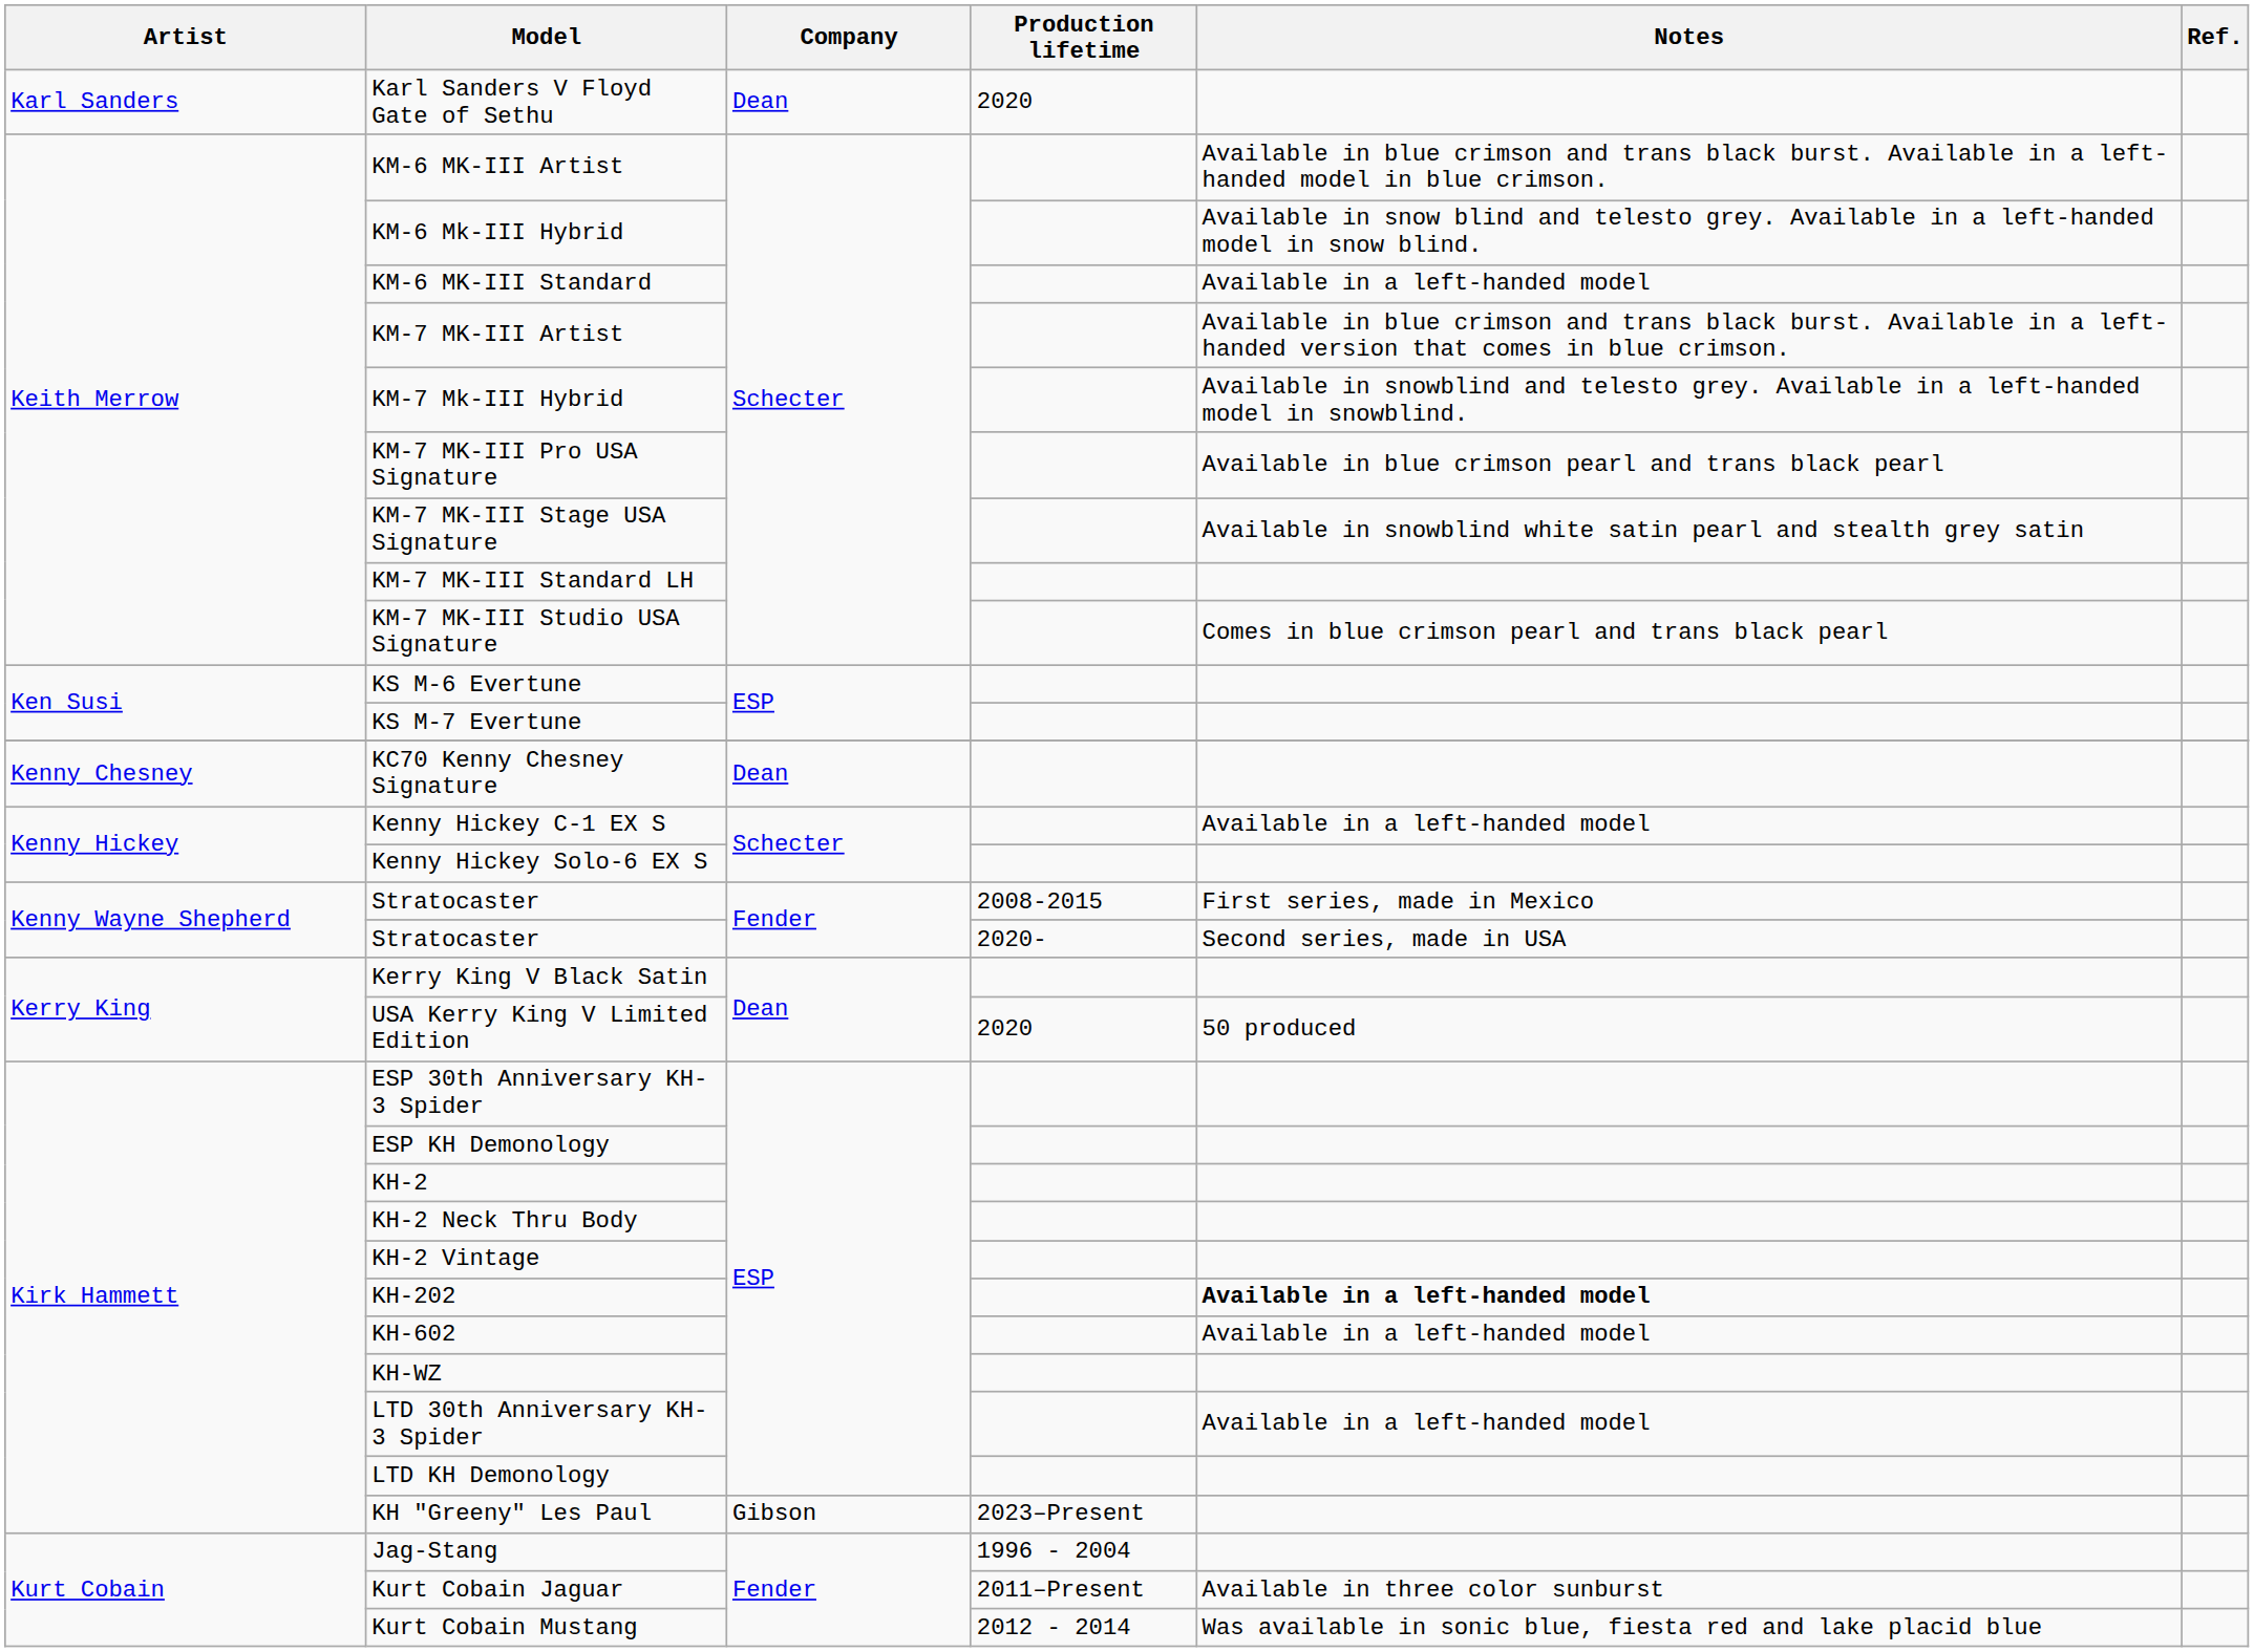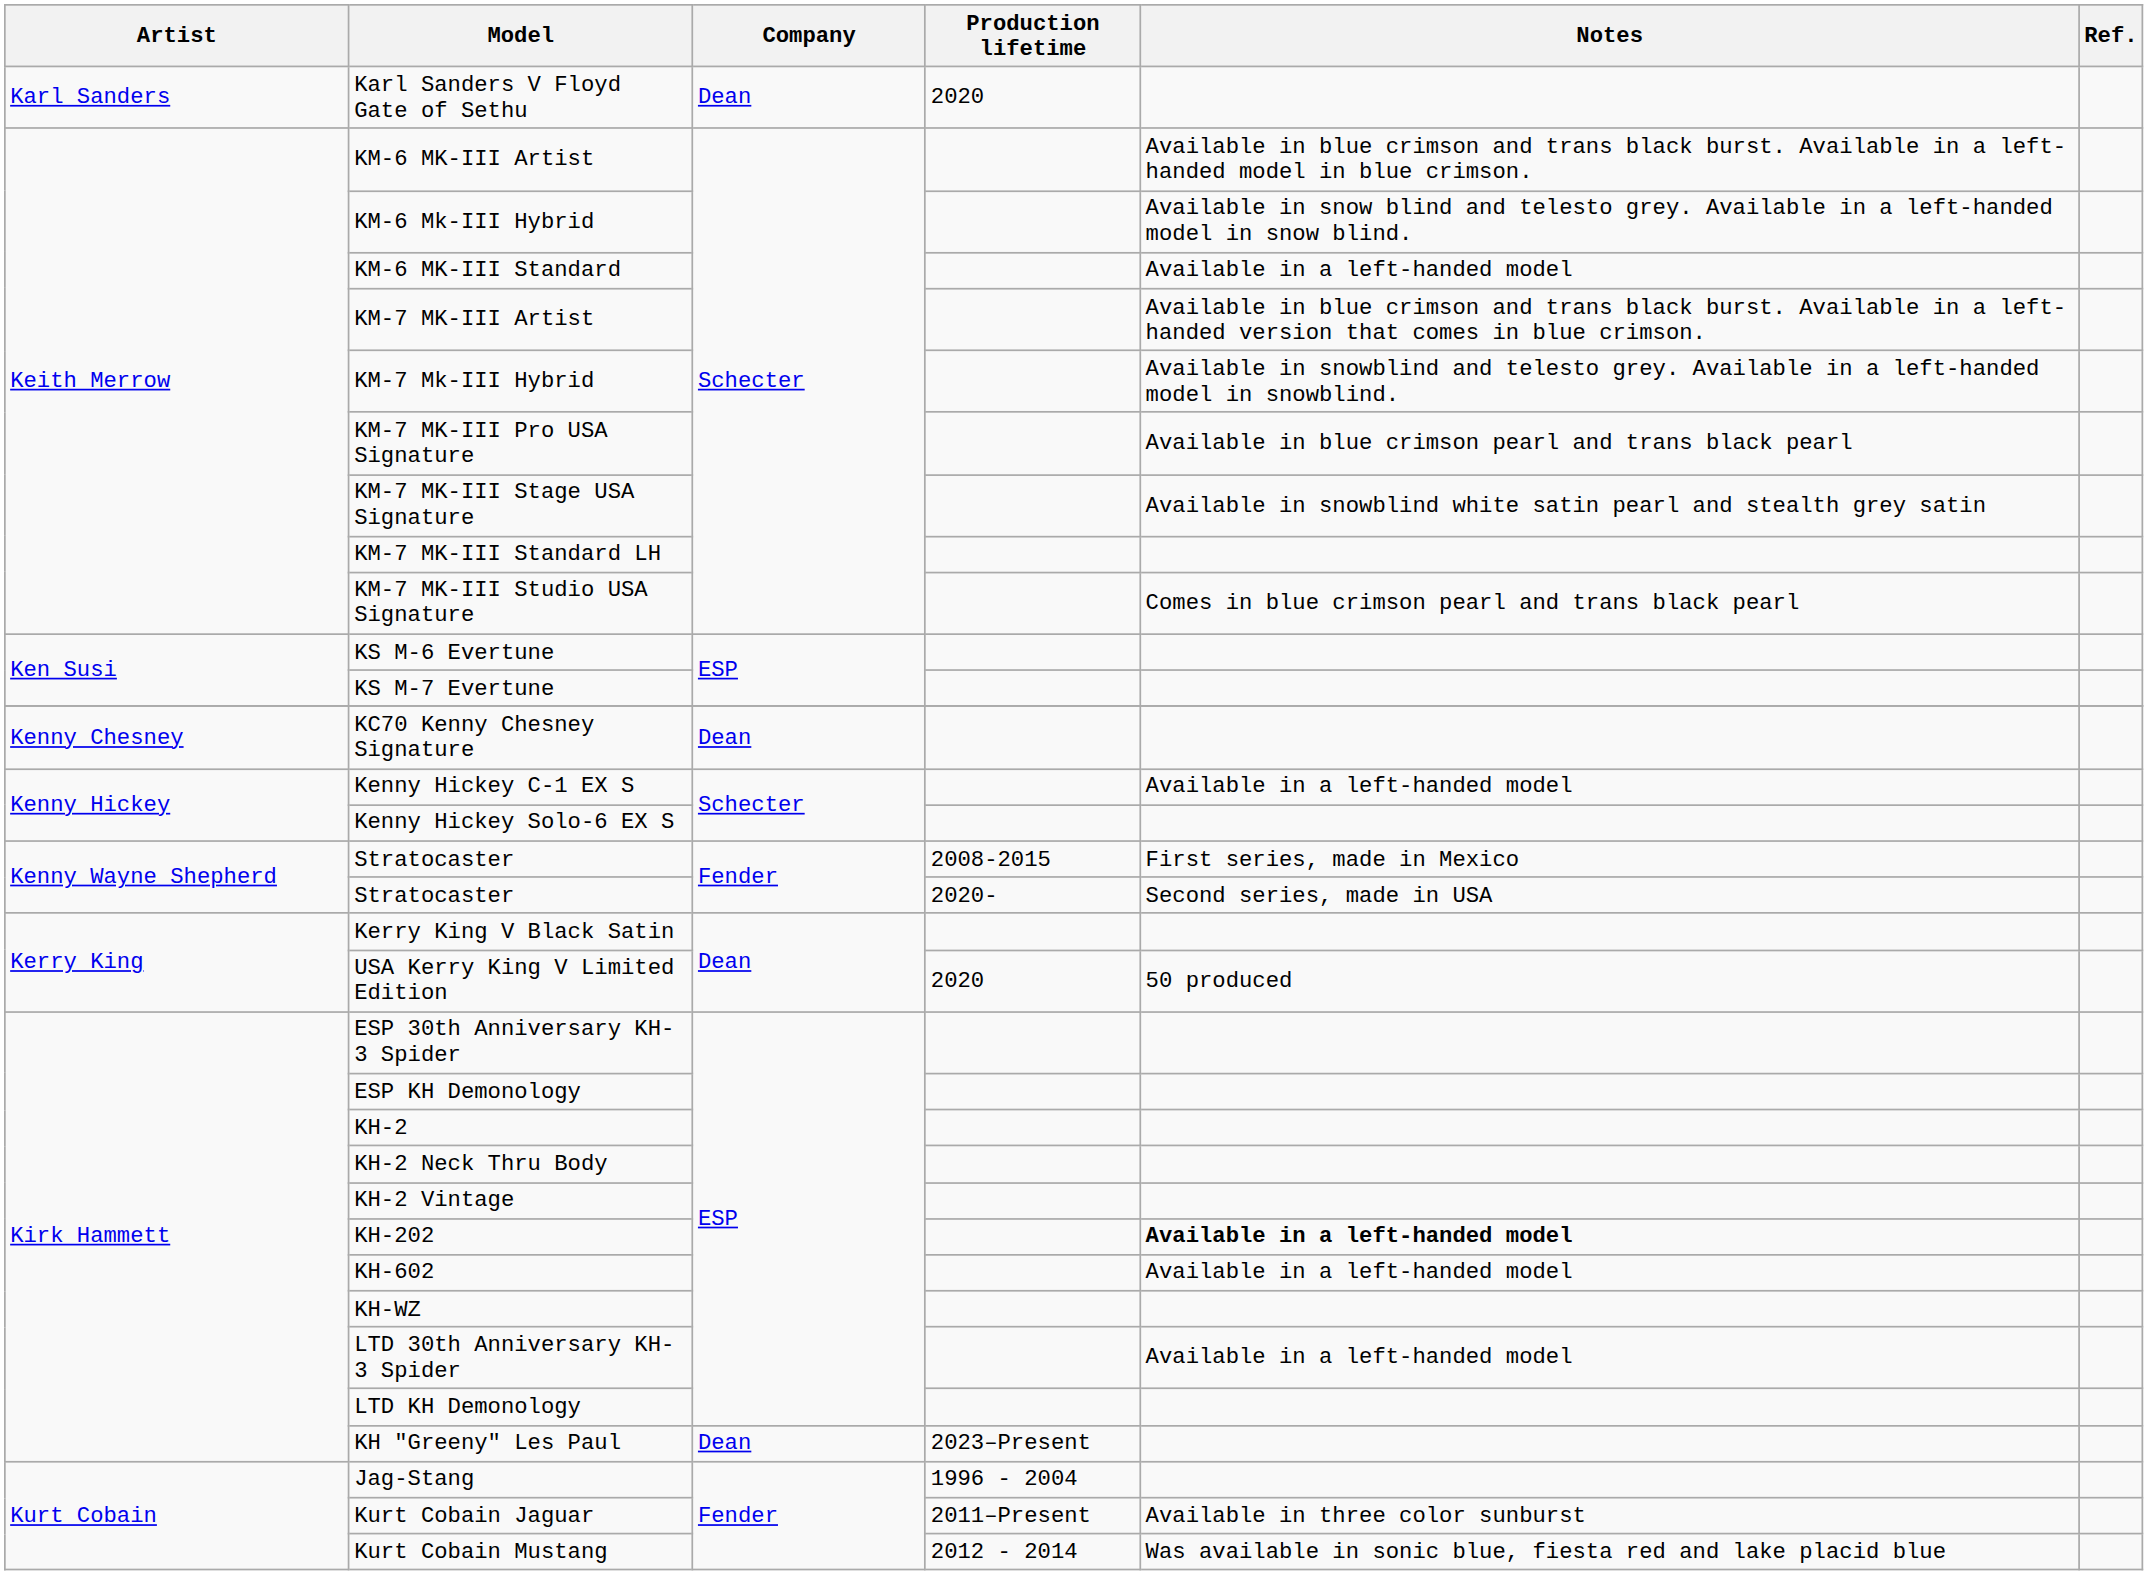KH "Greeny" Les Paul | Company: Gibson -> Dean
